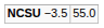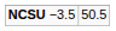NCSU −3.5 | column 2: 55.0 -> 50.5
